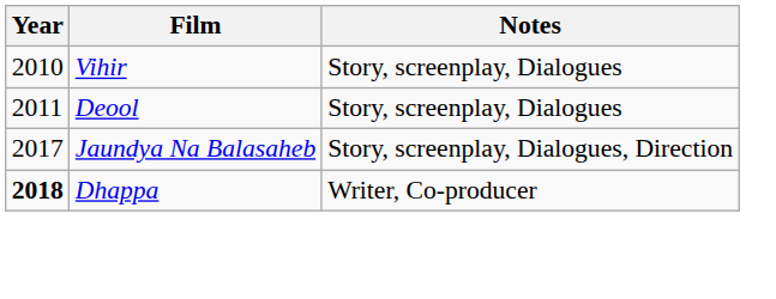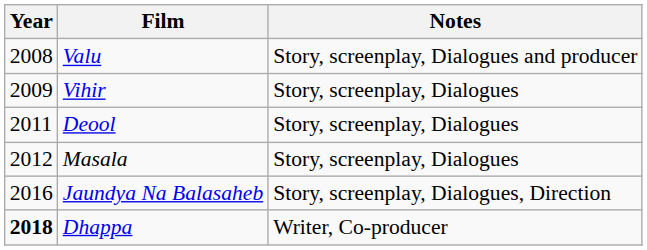+ row: 2008 | Valu | Story, screenplay, Dialogues and producer
Vihir | Year: 2010 -> 2009
+ row: 2012 | Masala | Story, screenplay, Dialogues
Jaundya Na Balasaheb | Year: 2017 -> 2016
